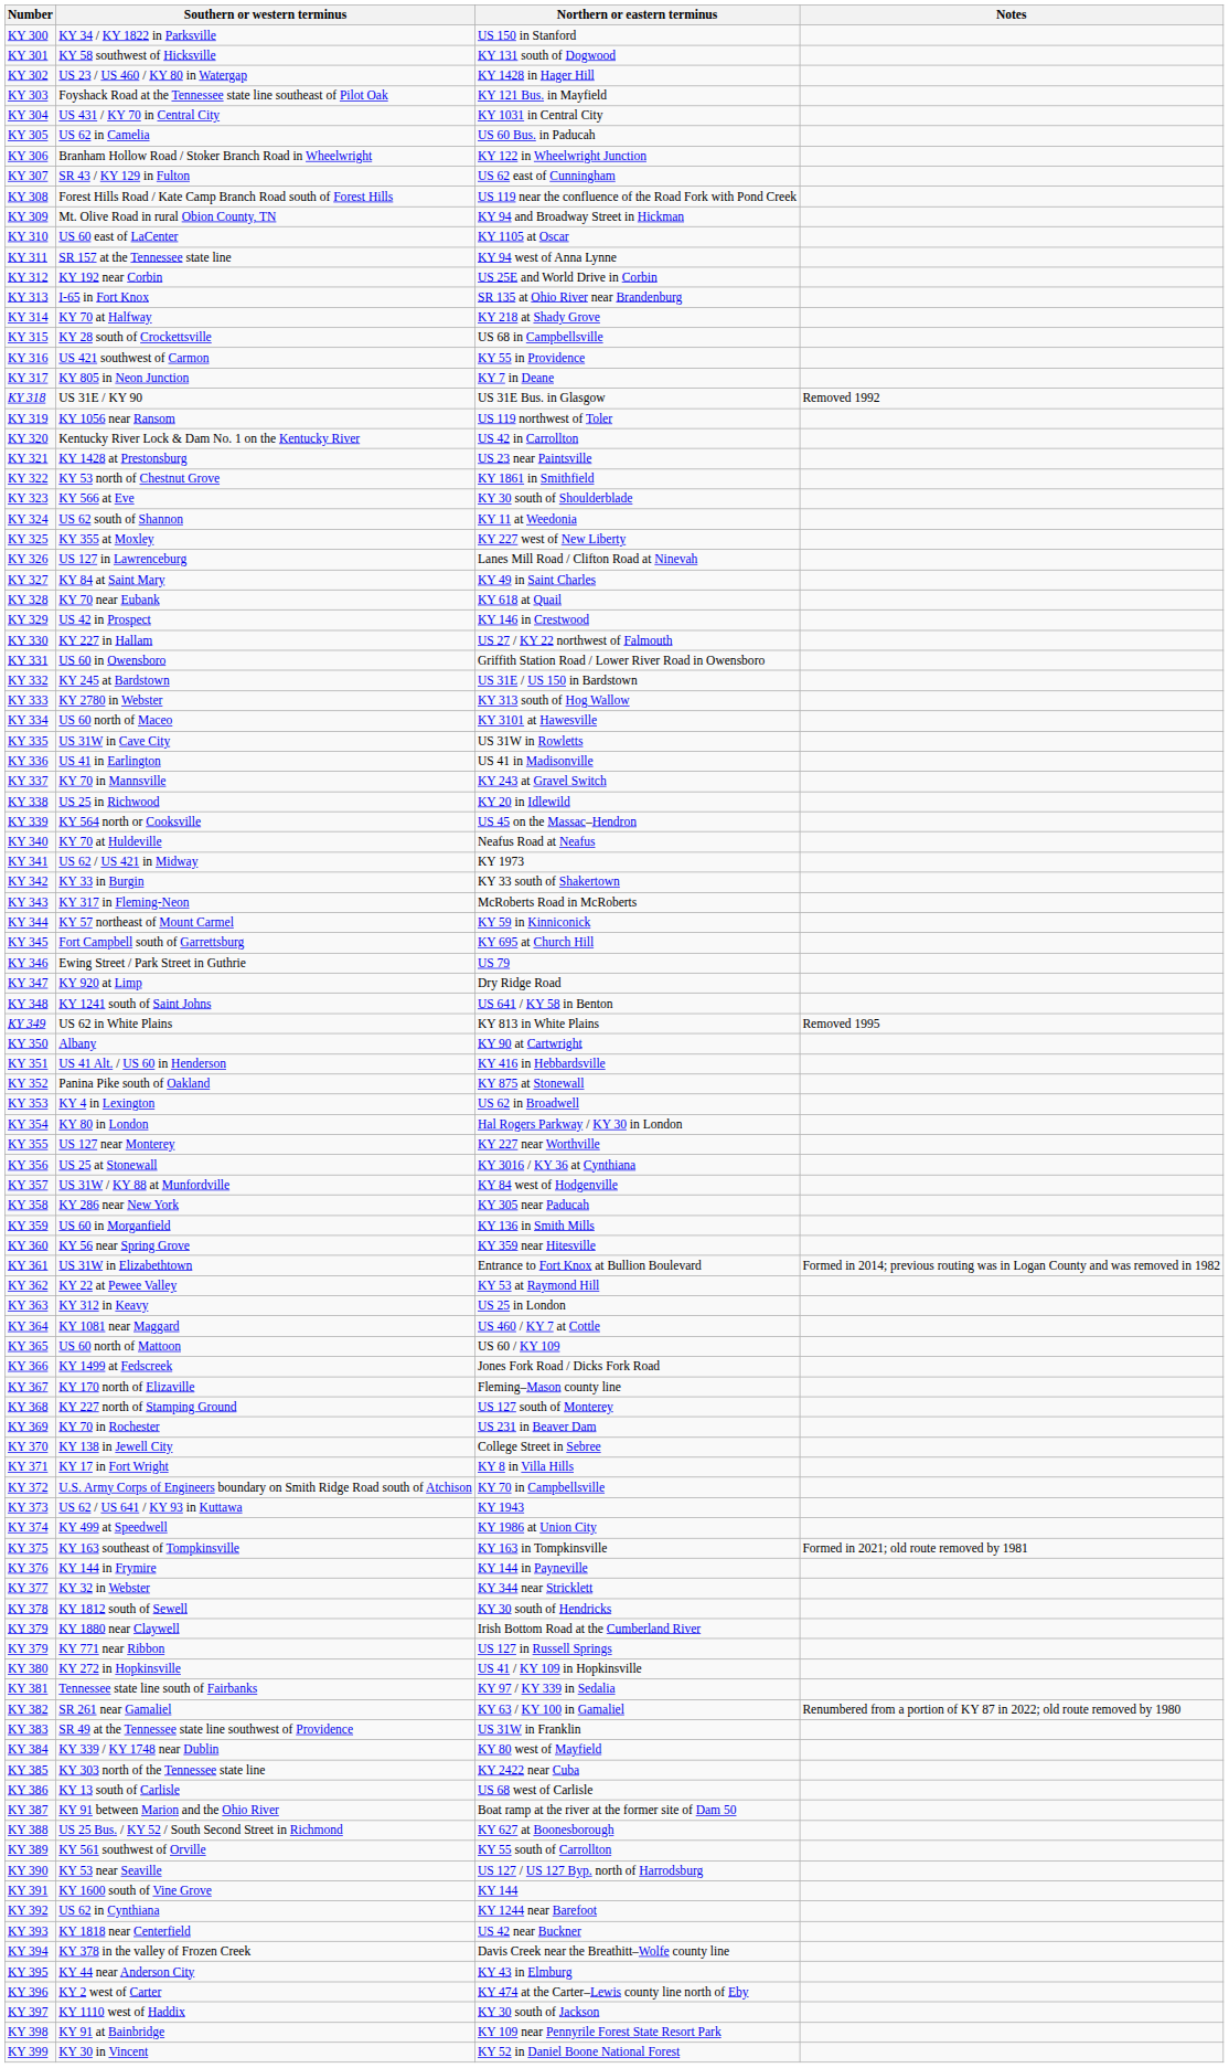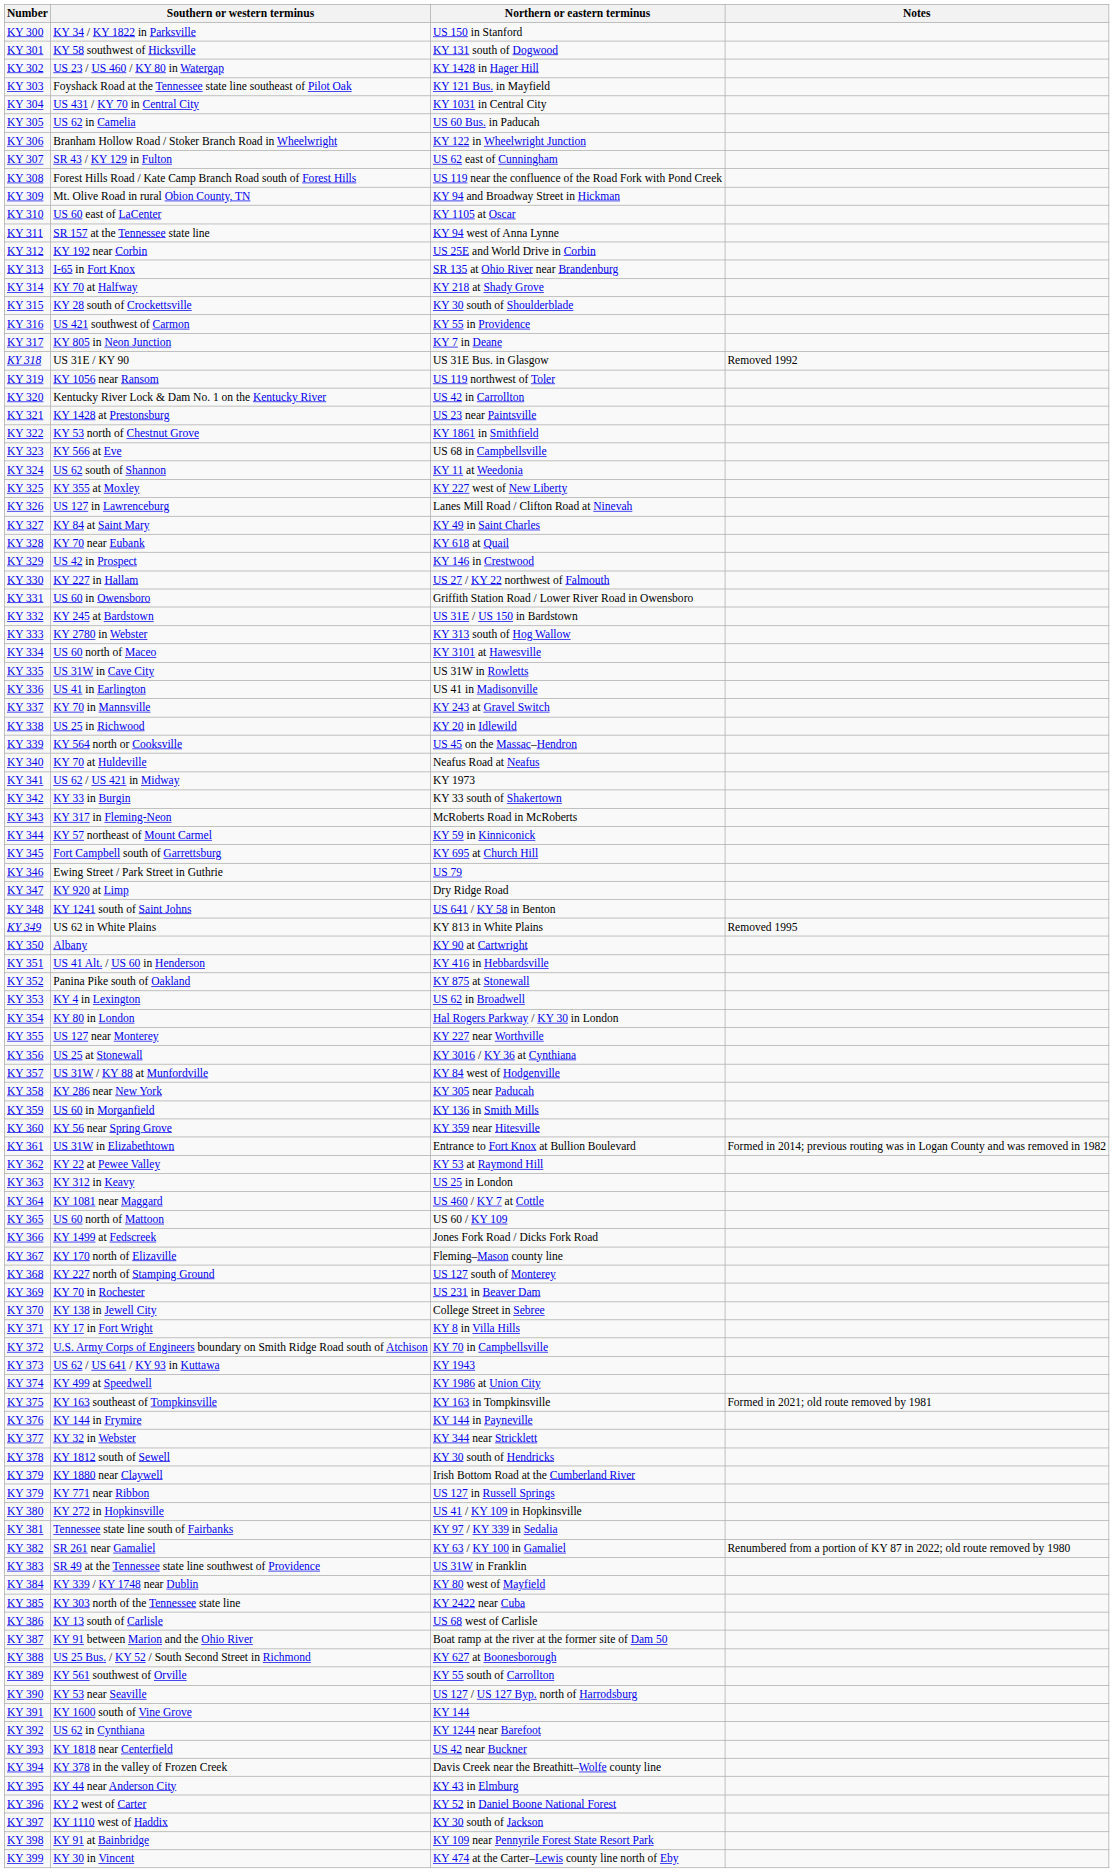KY 28 south of Crockettsville | Northern or eastern terminus: US 68 in Campbellsville -> KY 30 south of Shoulderblade
KY 566 at Eve | Northern or eastern terminus: KY 30 south of Shoulderblade -> US 68 in Campbellsville
KY 2 west of Carter | Northern or eastern terminus: KY 474 at the Carter–Lewis county line north of Eby -> KY 52 in Daniel Boone National Forest
KY 30 in Vincent | Northern or eastern terminus: KY 52 in Daniel Boone National Forest -> KY 474 at the Carter–Lewis county line north of Eby
